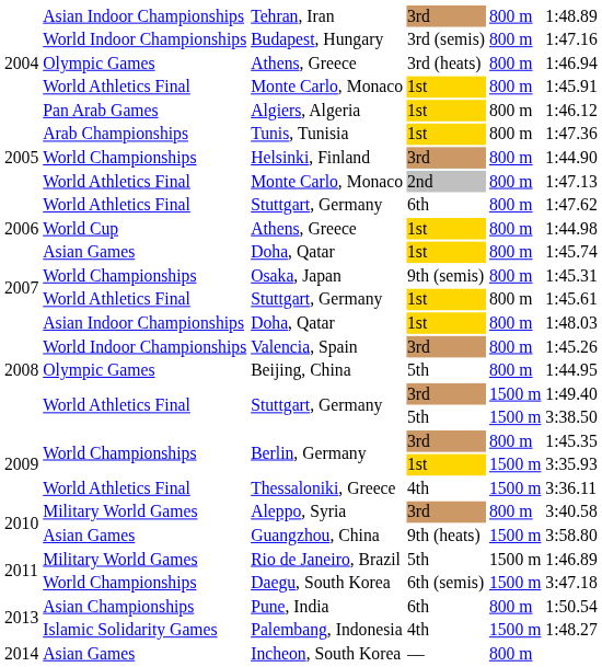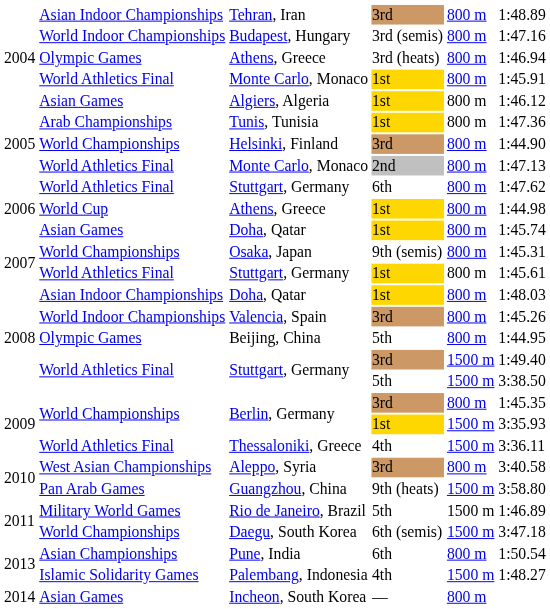Algiers, Algeria | column 2: Pan Arab Games -> Asian Games
Aleppo, Syria | column 2: Military World Games -> West Asian Championships
Guangzhou, China | column 2: Asian Games -> Pan Arab Games
